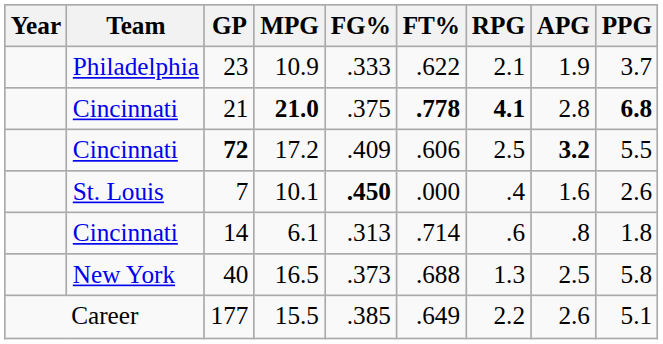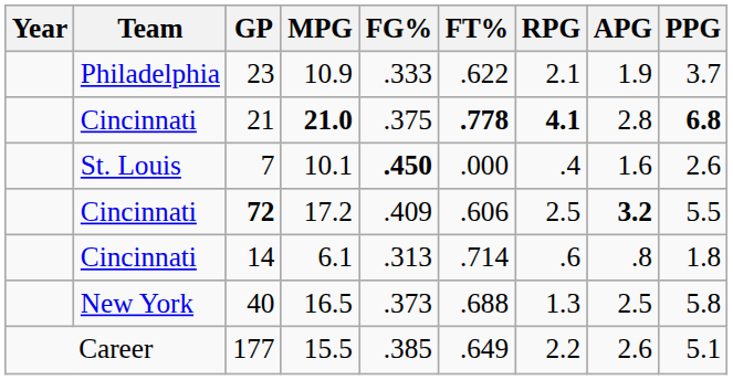rows swapped: 72 <-> 7
